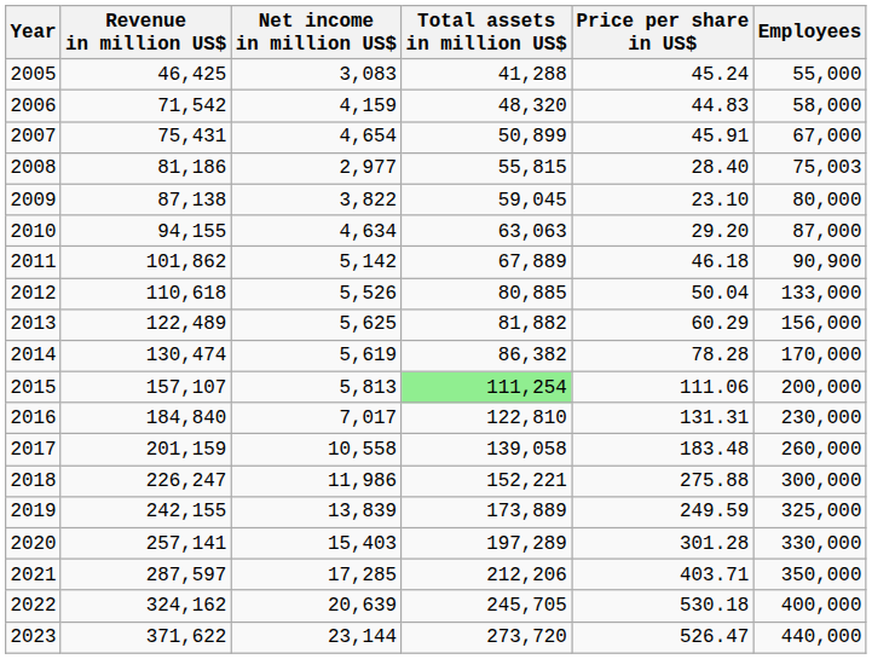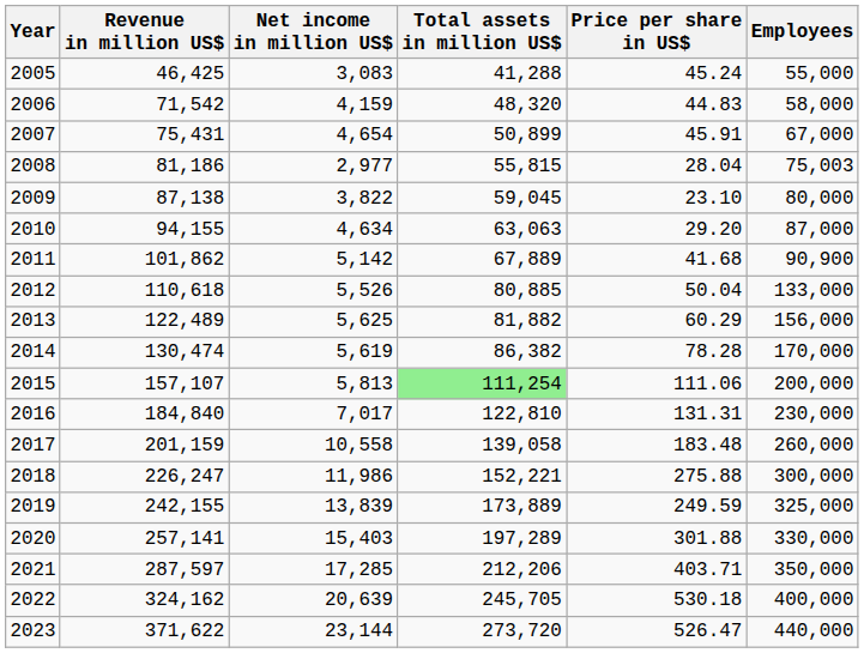2008 | Price per share in US$: 28.40 -> 28.04
2011 | Price per share in US$: 46.18 -> 41.68
2020 | Price per share in US$: 301.28 -> 301.88
